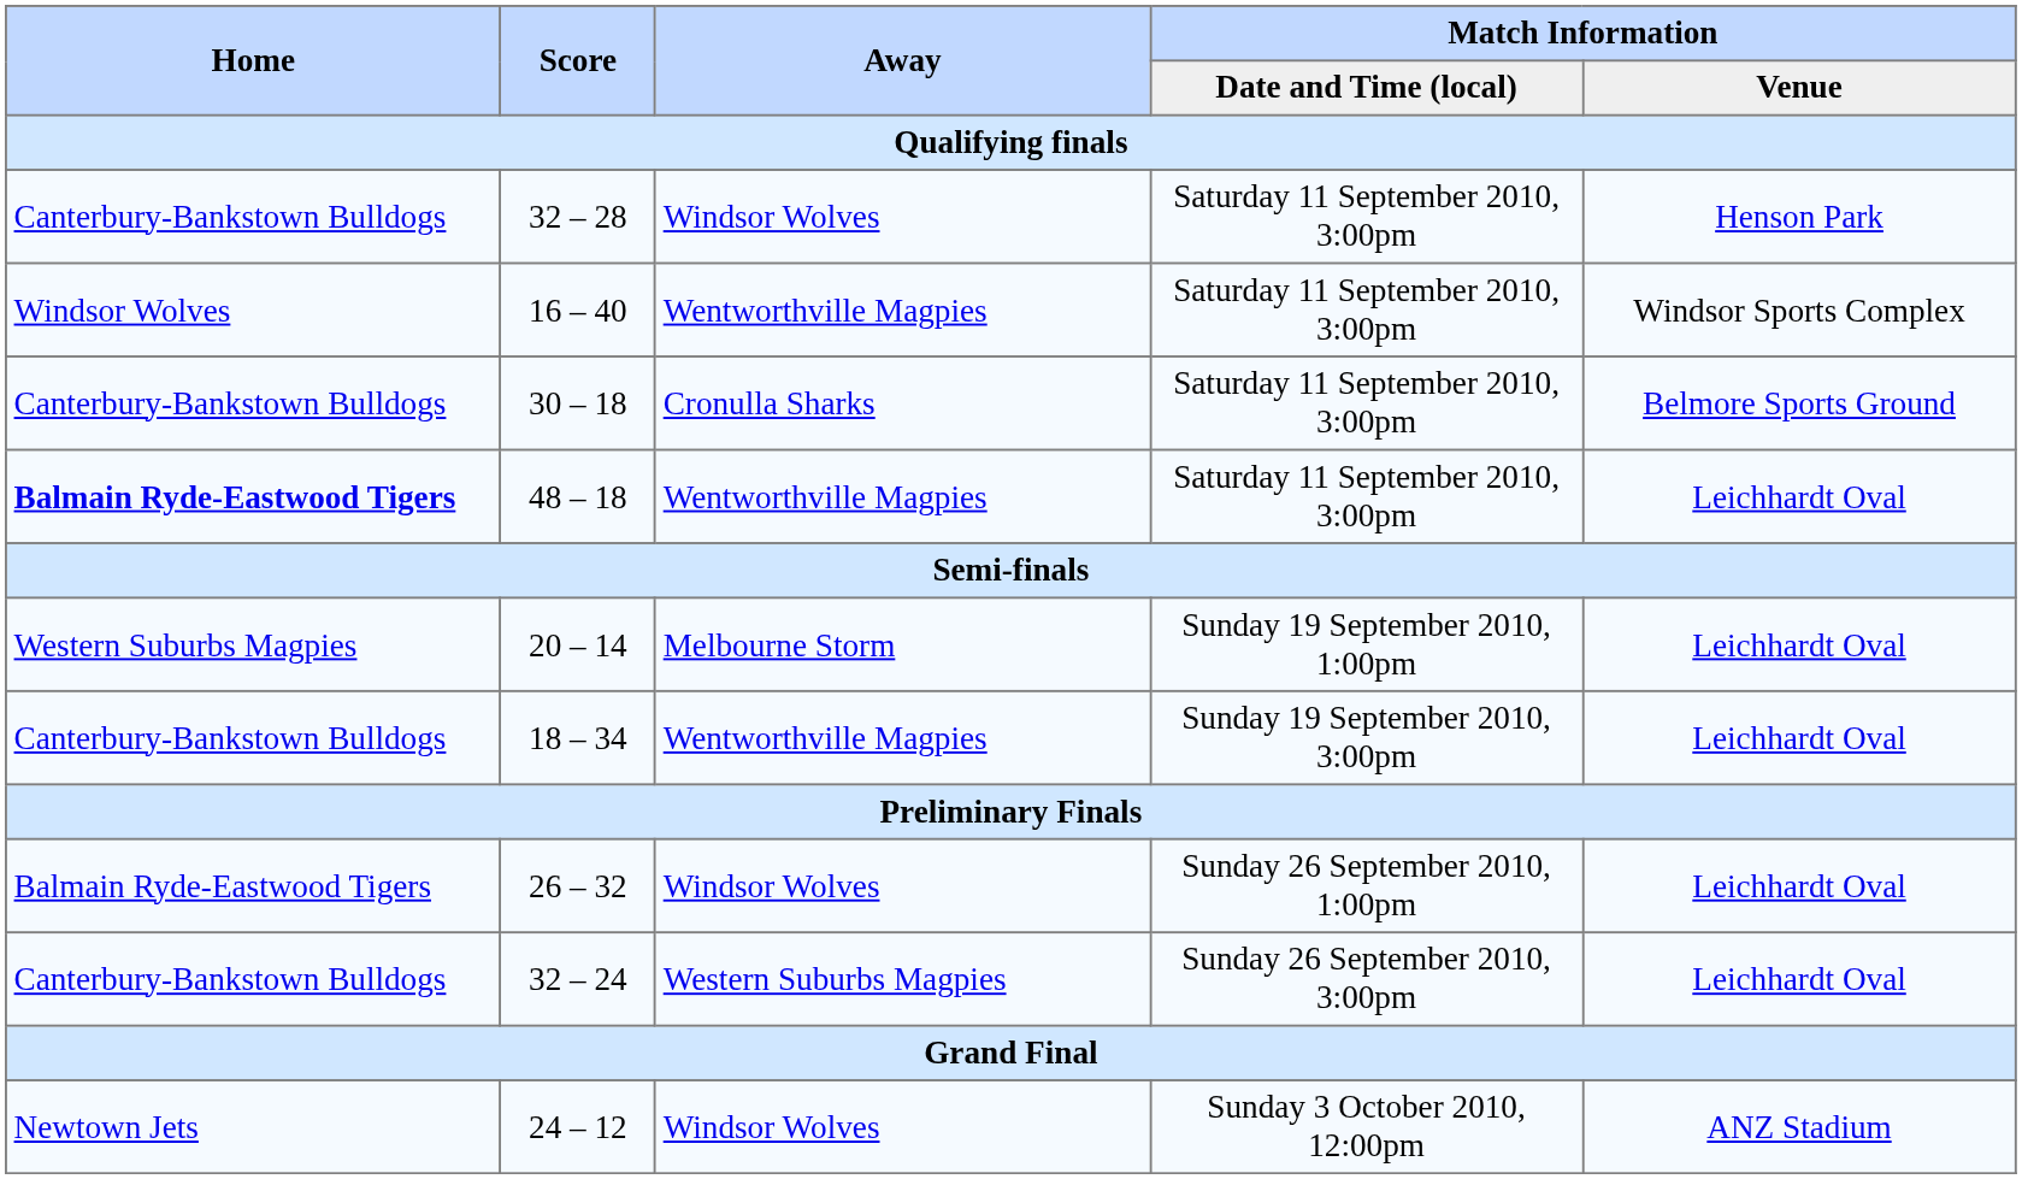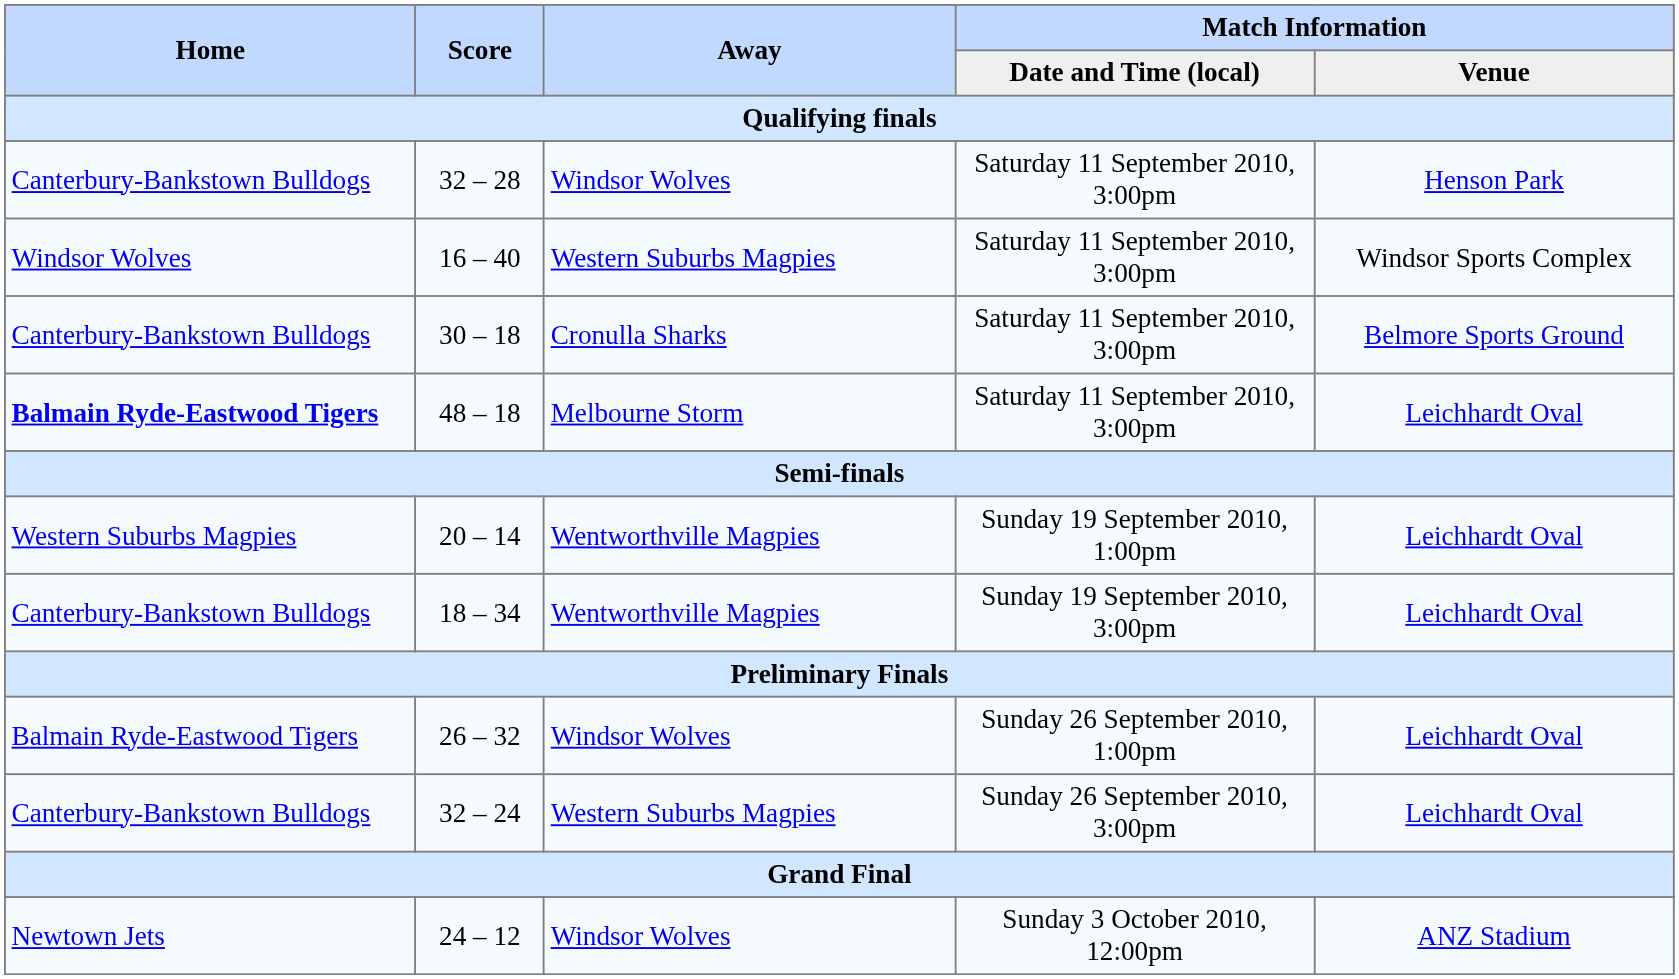16 – 40 | Away: Wentworthville Magpies -> Western Suburbs Magpies
48 – 18 | Away: Wentworthville Magpies -> Melbourne Storm
20 – 14 | Away: Melbourne Storm -> Wentworthville Magpies
